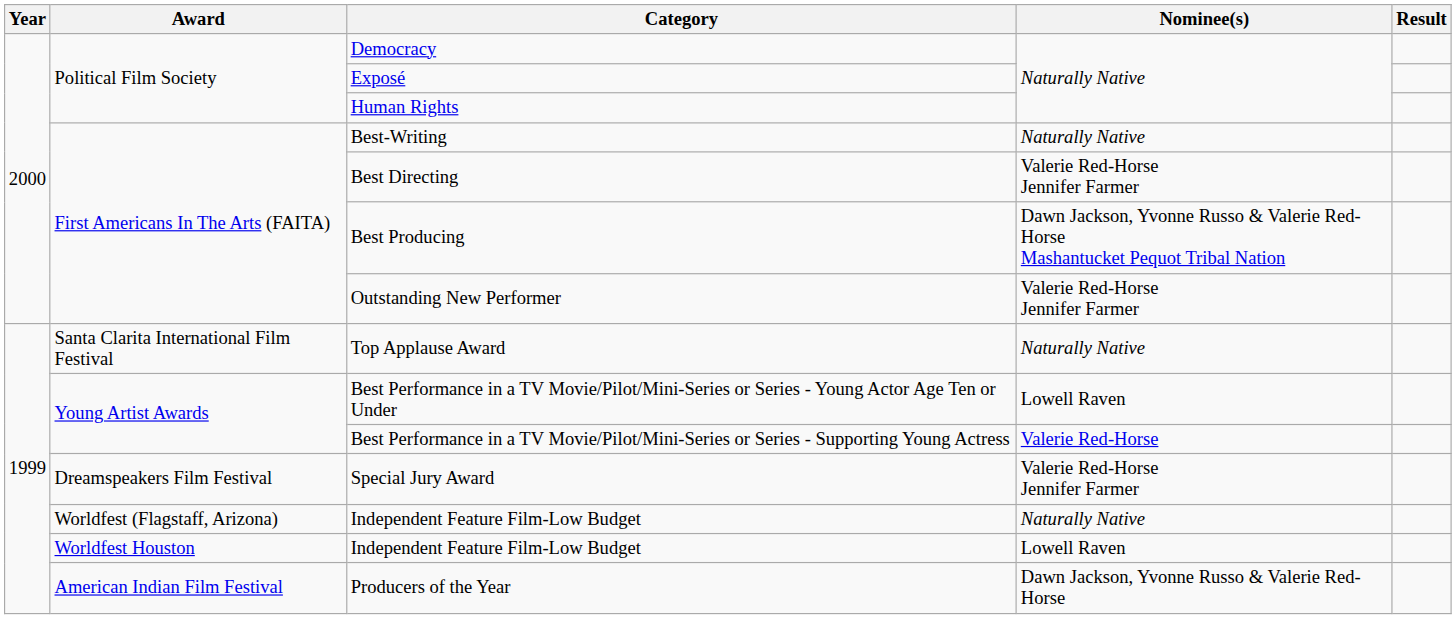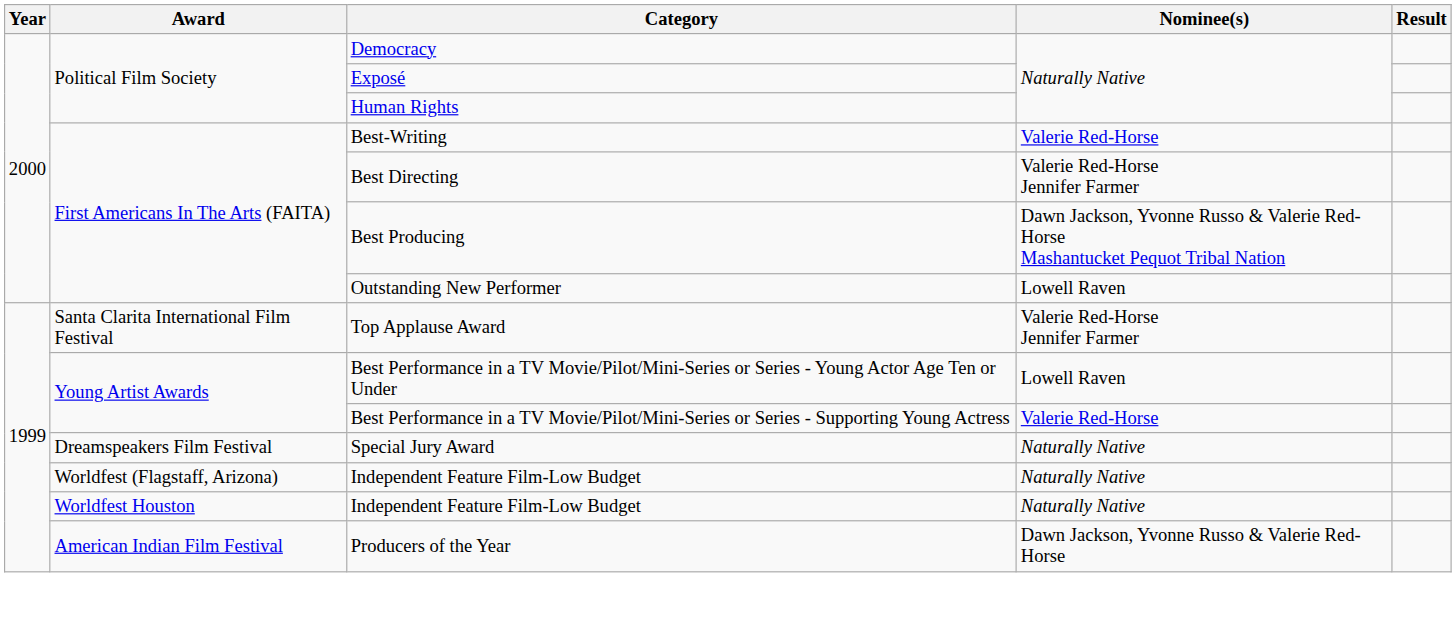Best-Writing | Nominee(s): Naturally Native -> Valerie Red-Horse
Outstanding New Performer | Nominee(s): Valerie Red-Horse Jennifer Farmer -> Lowell Raven
Top Applause Award | Nominee(s): Naturally Native -> Valerie Red-Horse Jennifer Farmer
Special Jury Award | Nominee(s): Valerie Red-Horse Jennifer Farmer -> Naturally Native
Worldfest Houston / Independent Feature Film-Low Budget | Nominee(s): Lowell Raven -> Naturally Native
